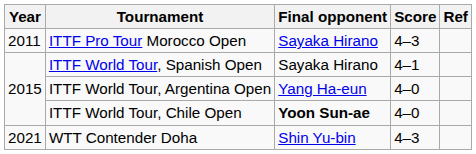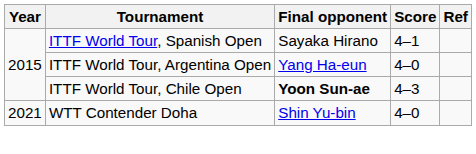- row: 2011 | ITTF Pro Tour Morocco Open | Sayaka Hirano | 4–3
ITTF World Tour, Chile Open | Score: 4–0 -> 4–3
WTT Contender Doha | Score: 4–3 -> 4–0
